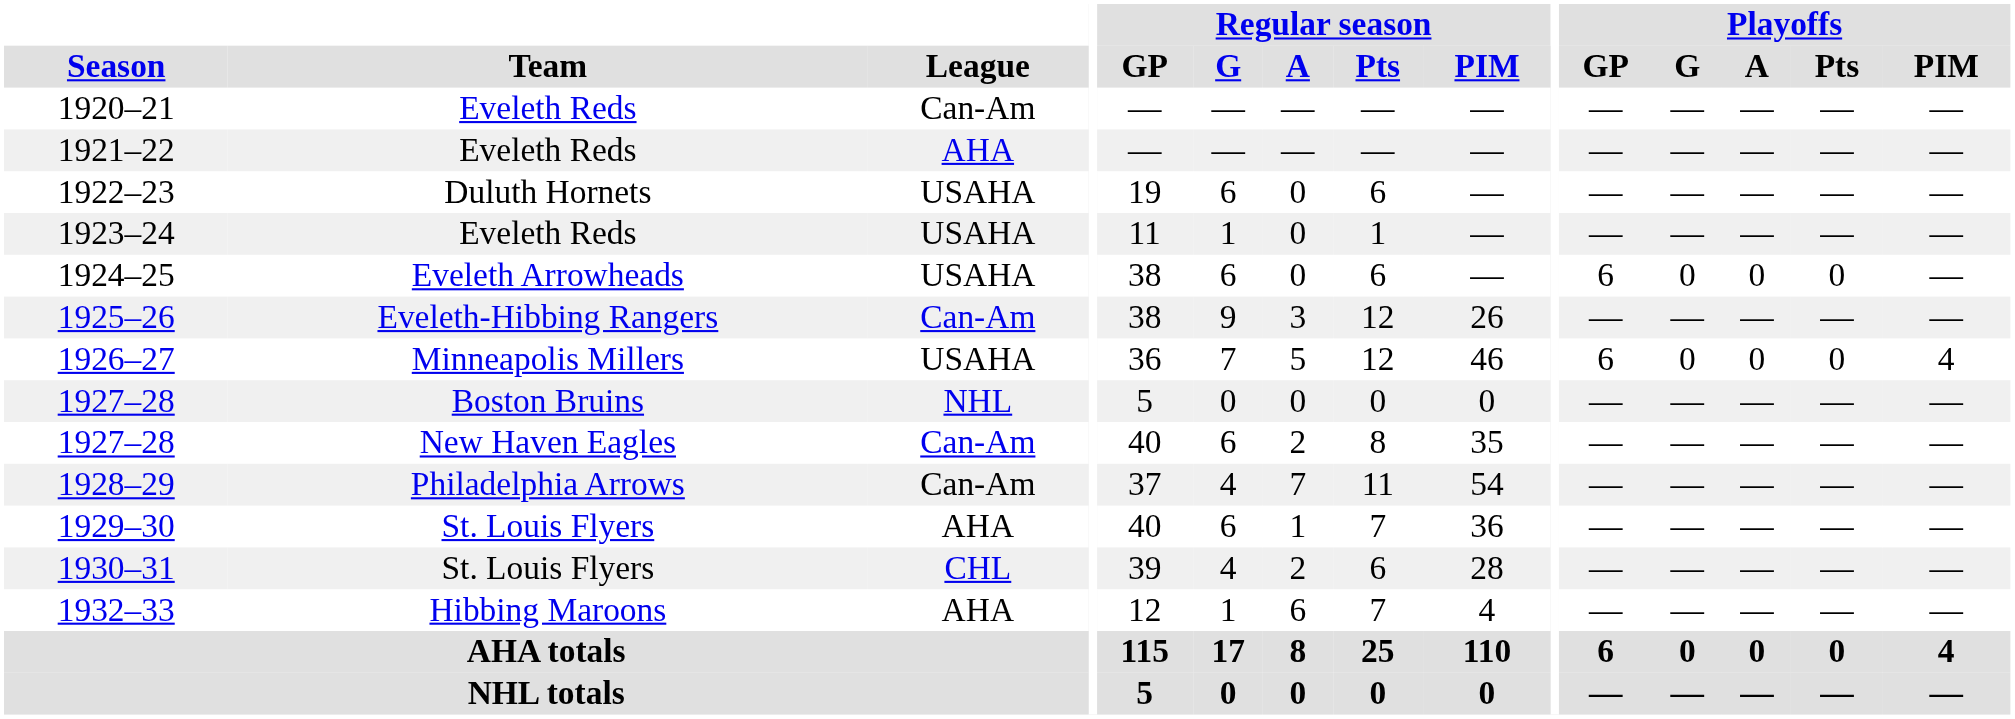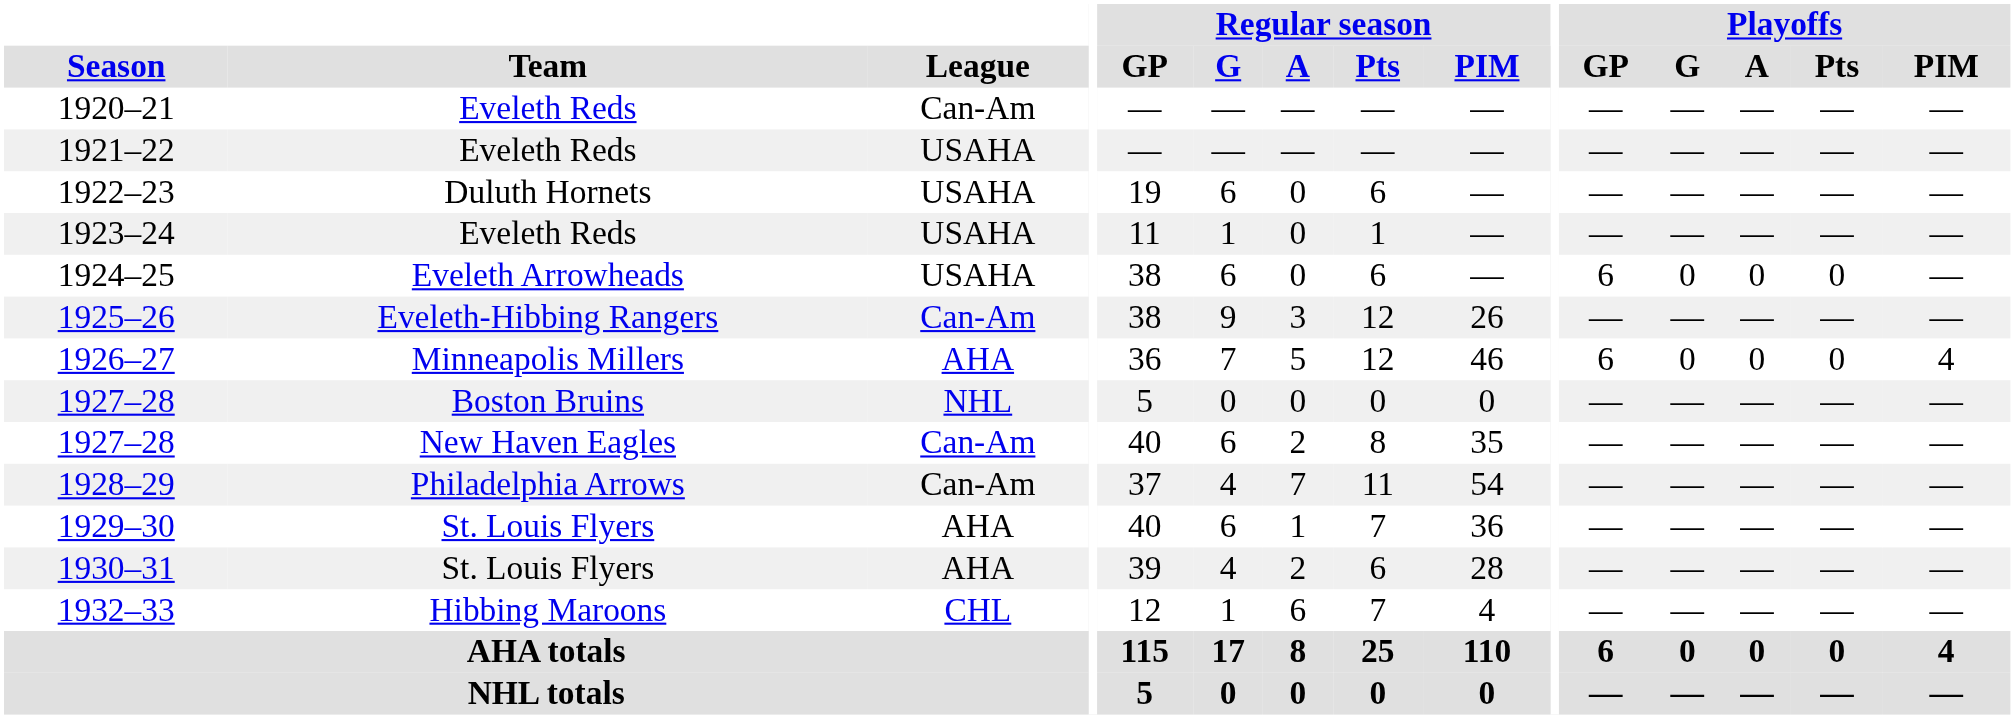1921–22 | League: AHA -> USAHA
1926–27 | League: USAHA -> AHA
1930–31 | League: CHL -> AHA
1932–33 | League: AHA -> CHL
